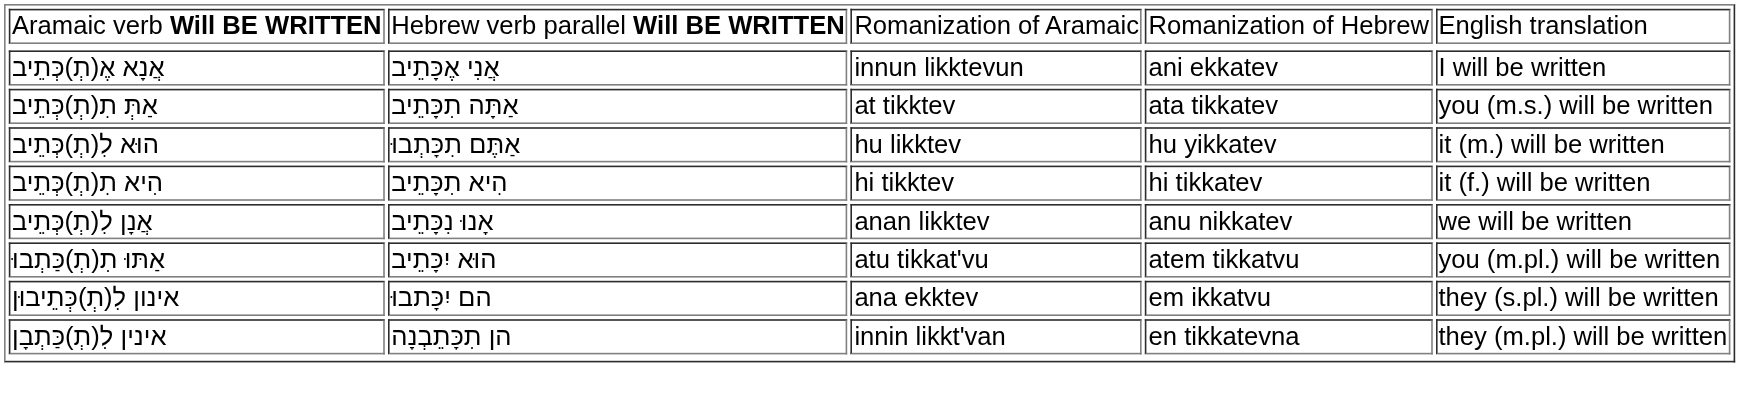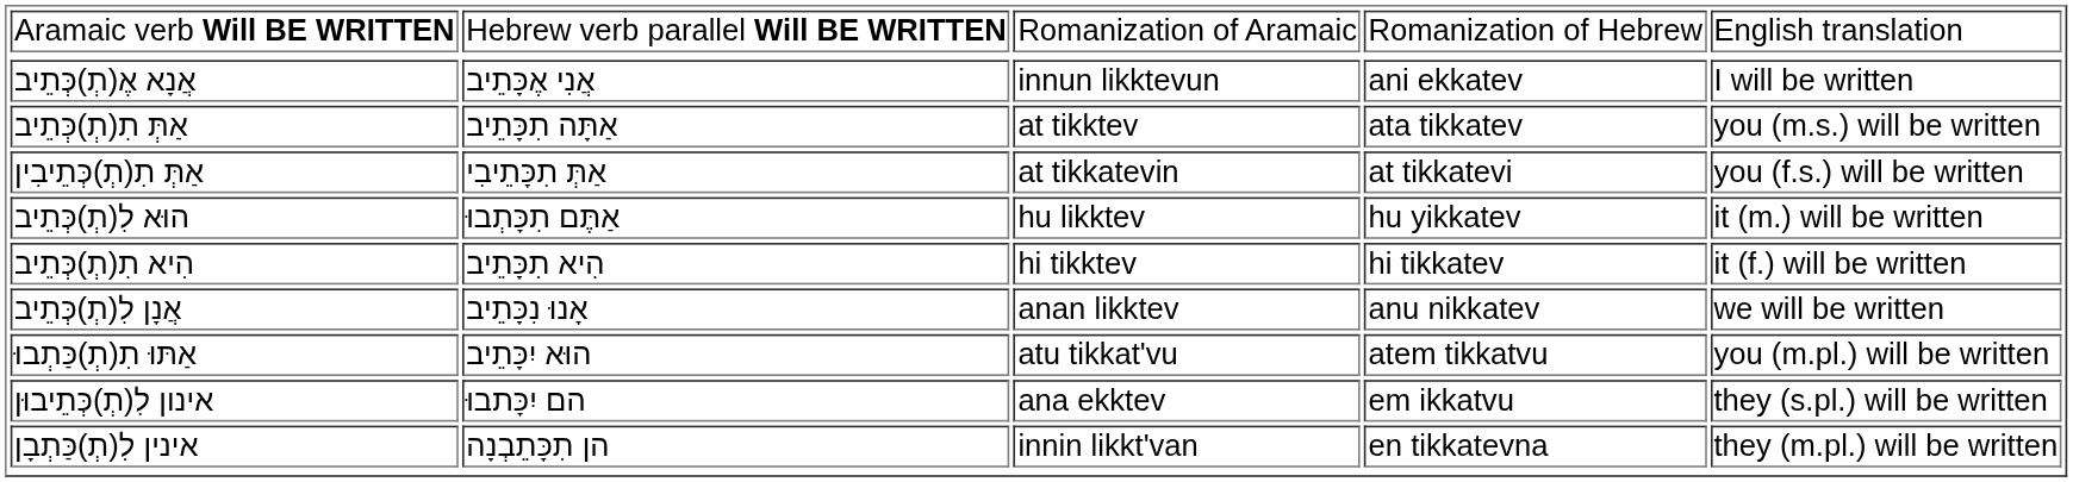+ row: אַתְּ תִ(תְ)כְּתֵיבִין | אַתְּ תִכָּתֵיבִי | at tikkatevin | at tikkatevi | you (f.s.) will be written
